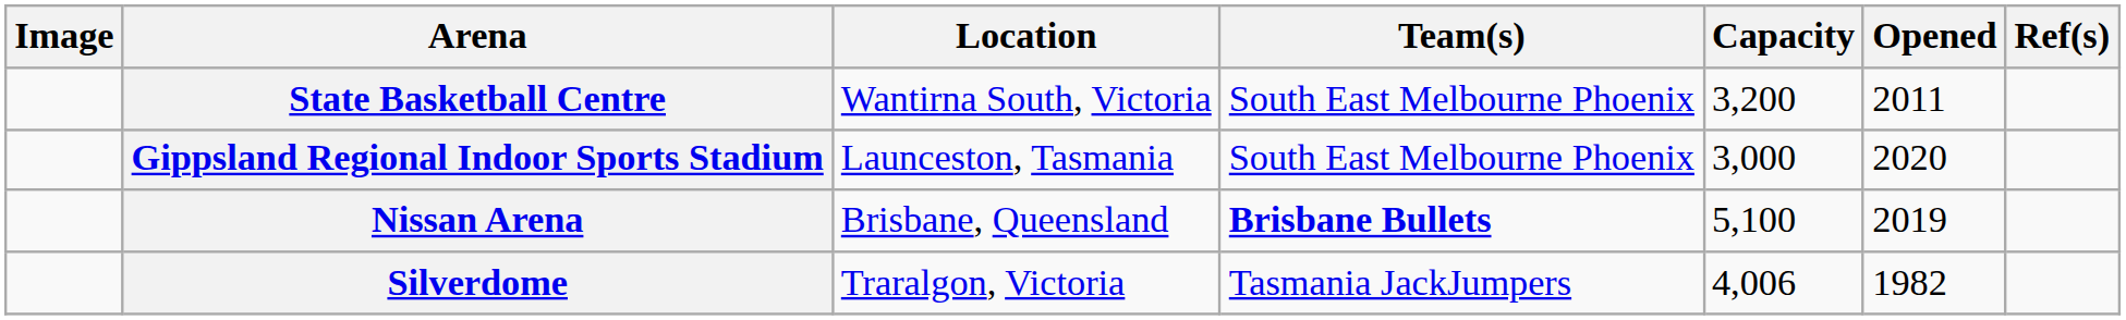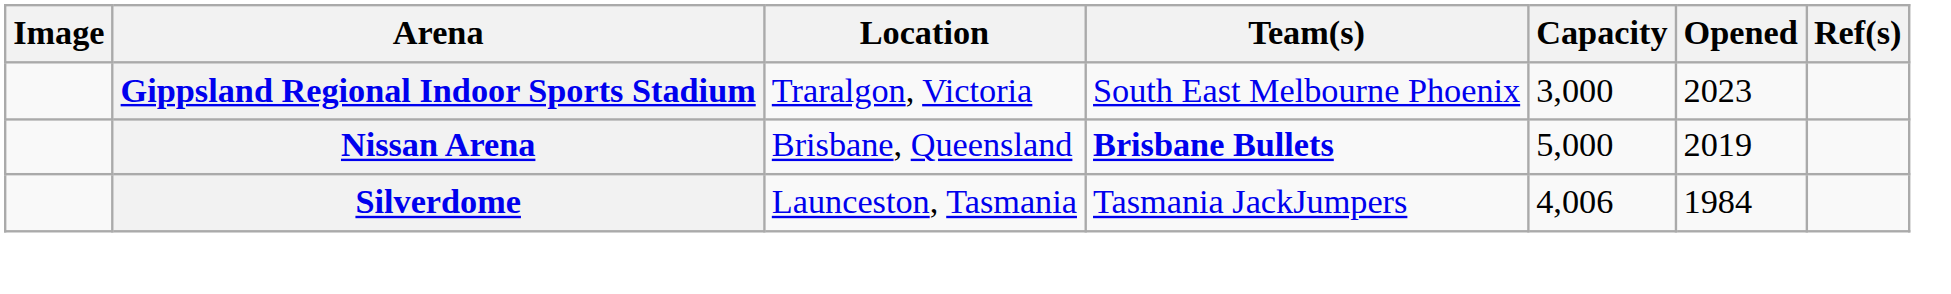- row: State Basketball Centre | Wantirna South, Victoria | South East Melbourne Phoenix | 3,200 | 2011
Gippsland Regional Indoor Sports Stadium | Location: Launceston, Tasmania -> Traralgon, Victoria
Gippsland Regional Indoor Sports Stadium | Opened: 2020 -> 2023
Nissan Arena | Capacity: 5,100 -> 5,000
Silverdome | Location: Traralgon, Victoria -> Launceston, Tasmania
Silverdome | Opened: 1982 -> 1984
